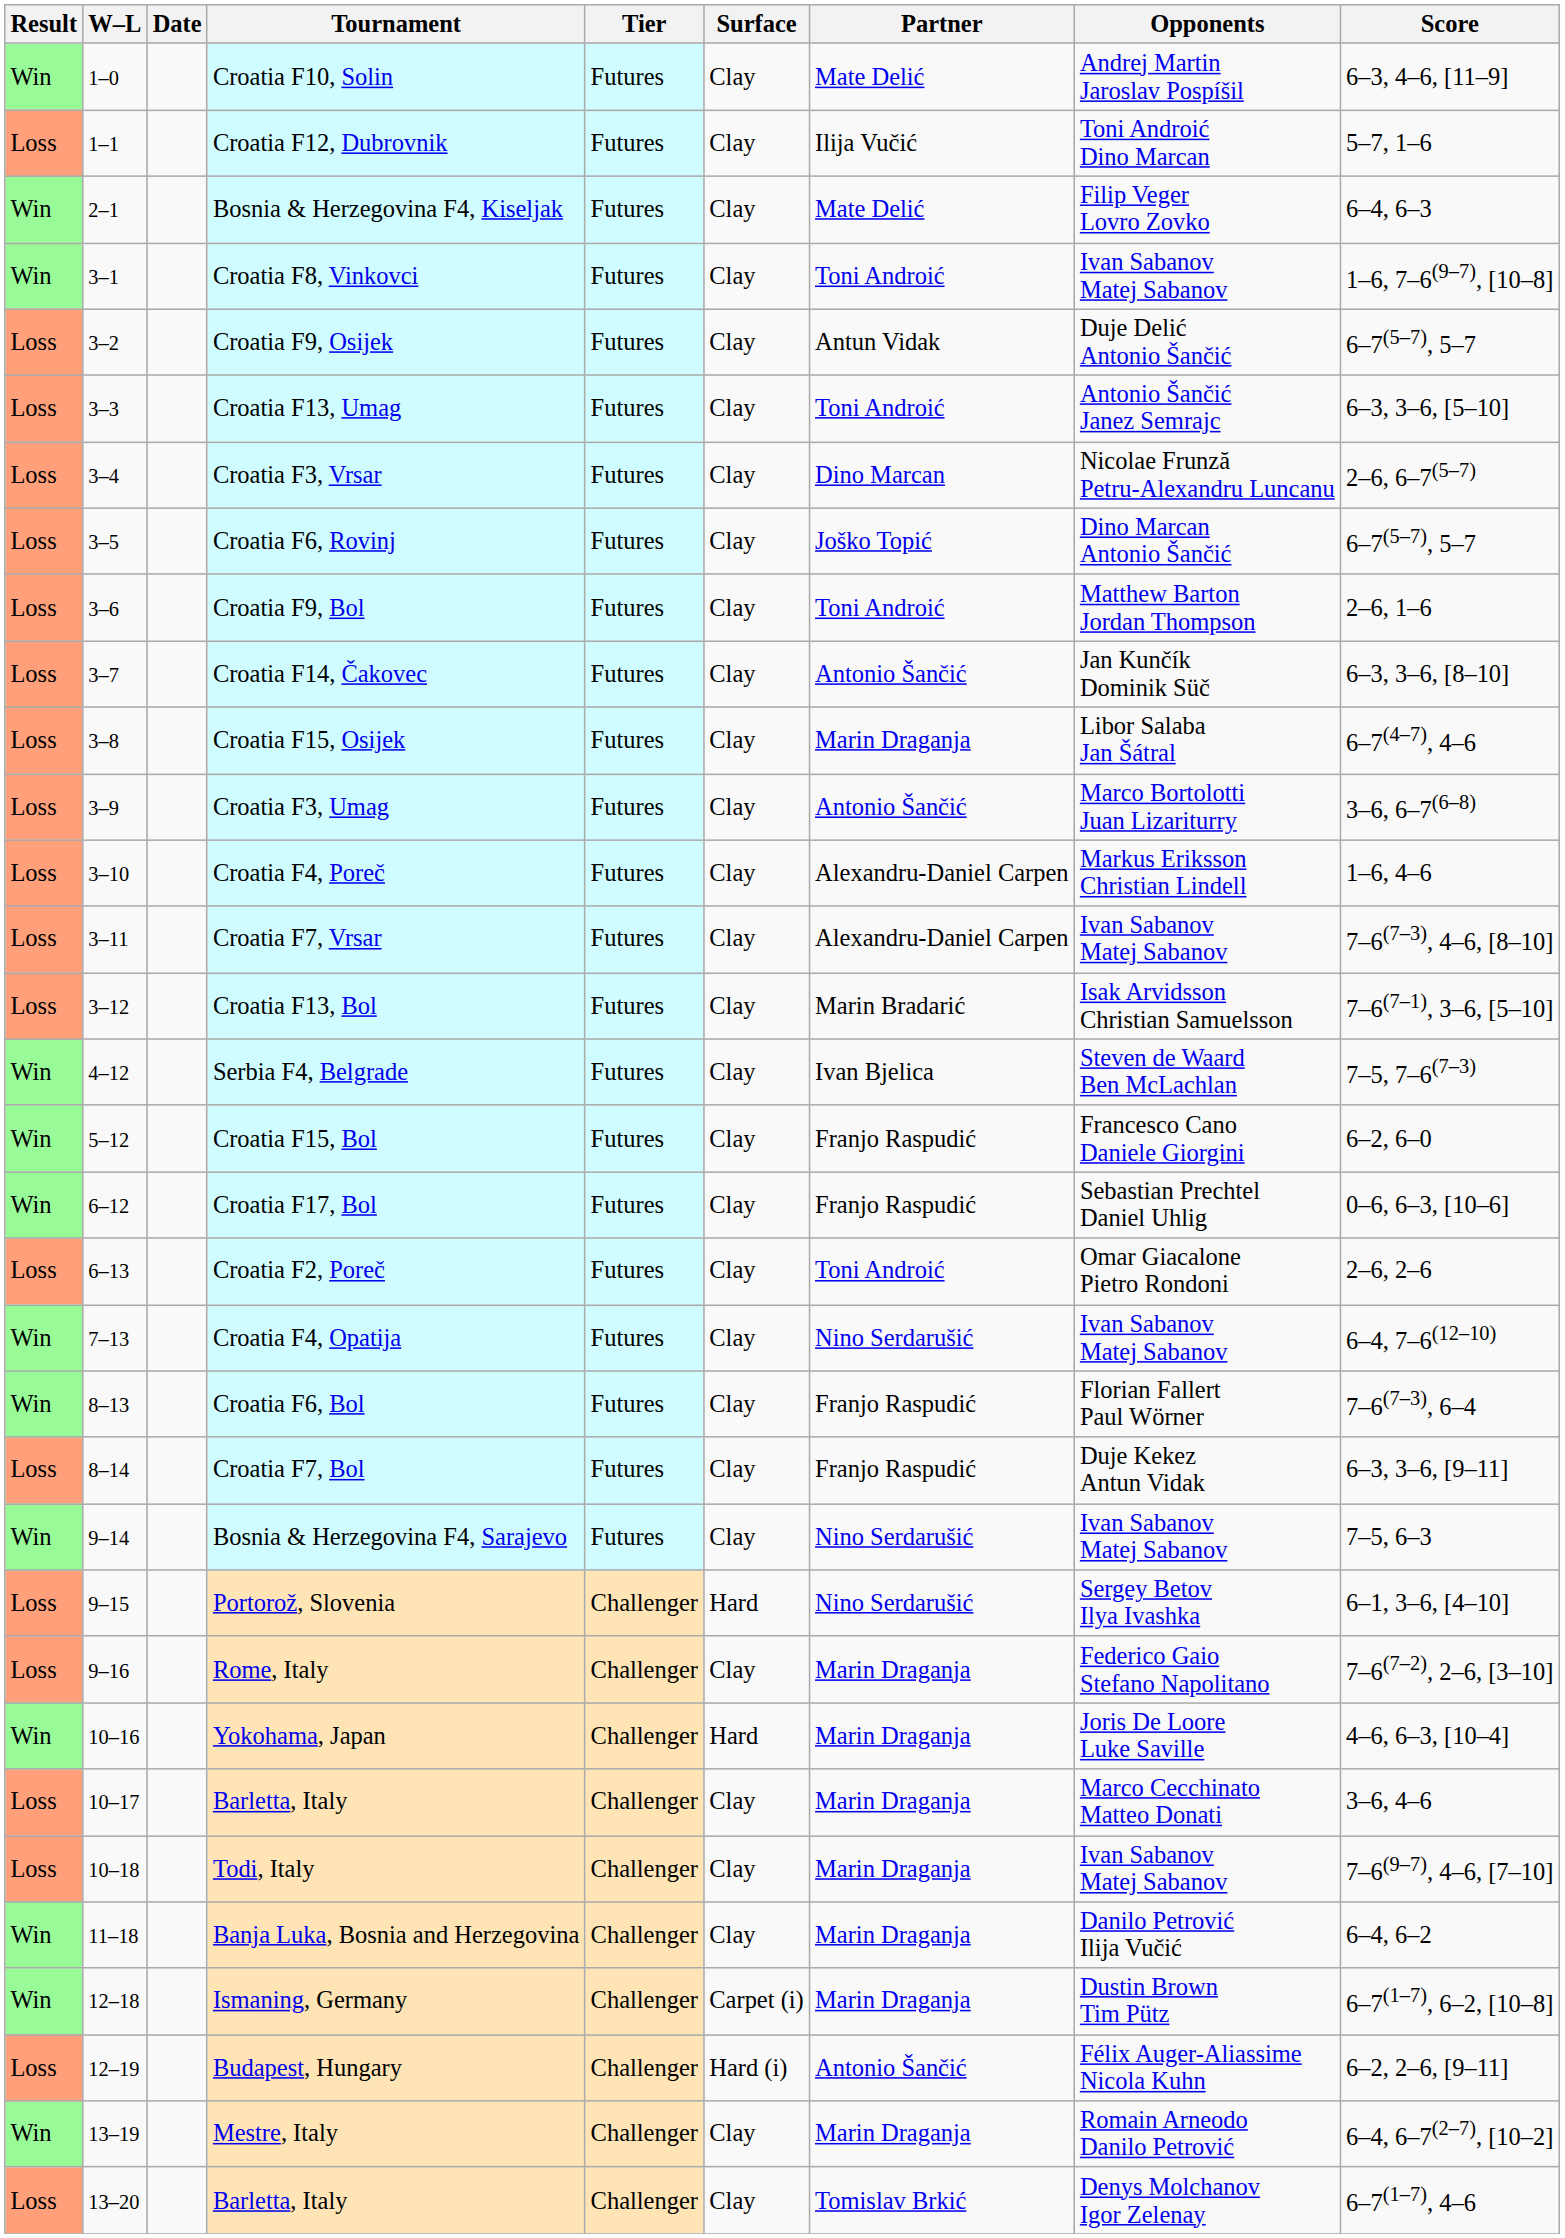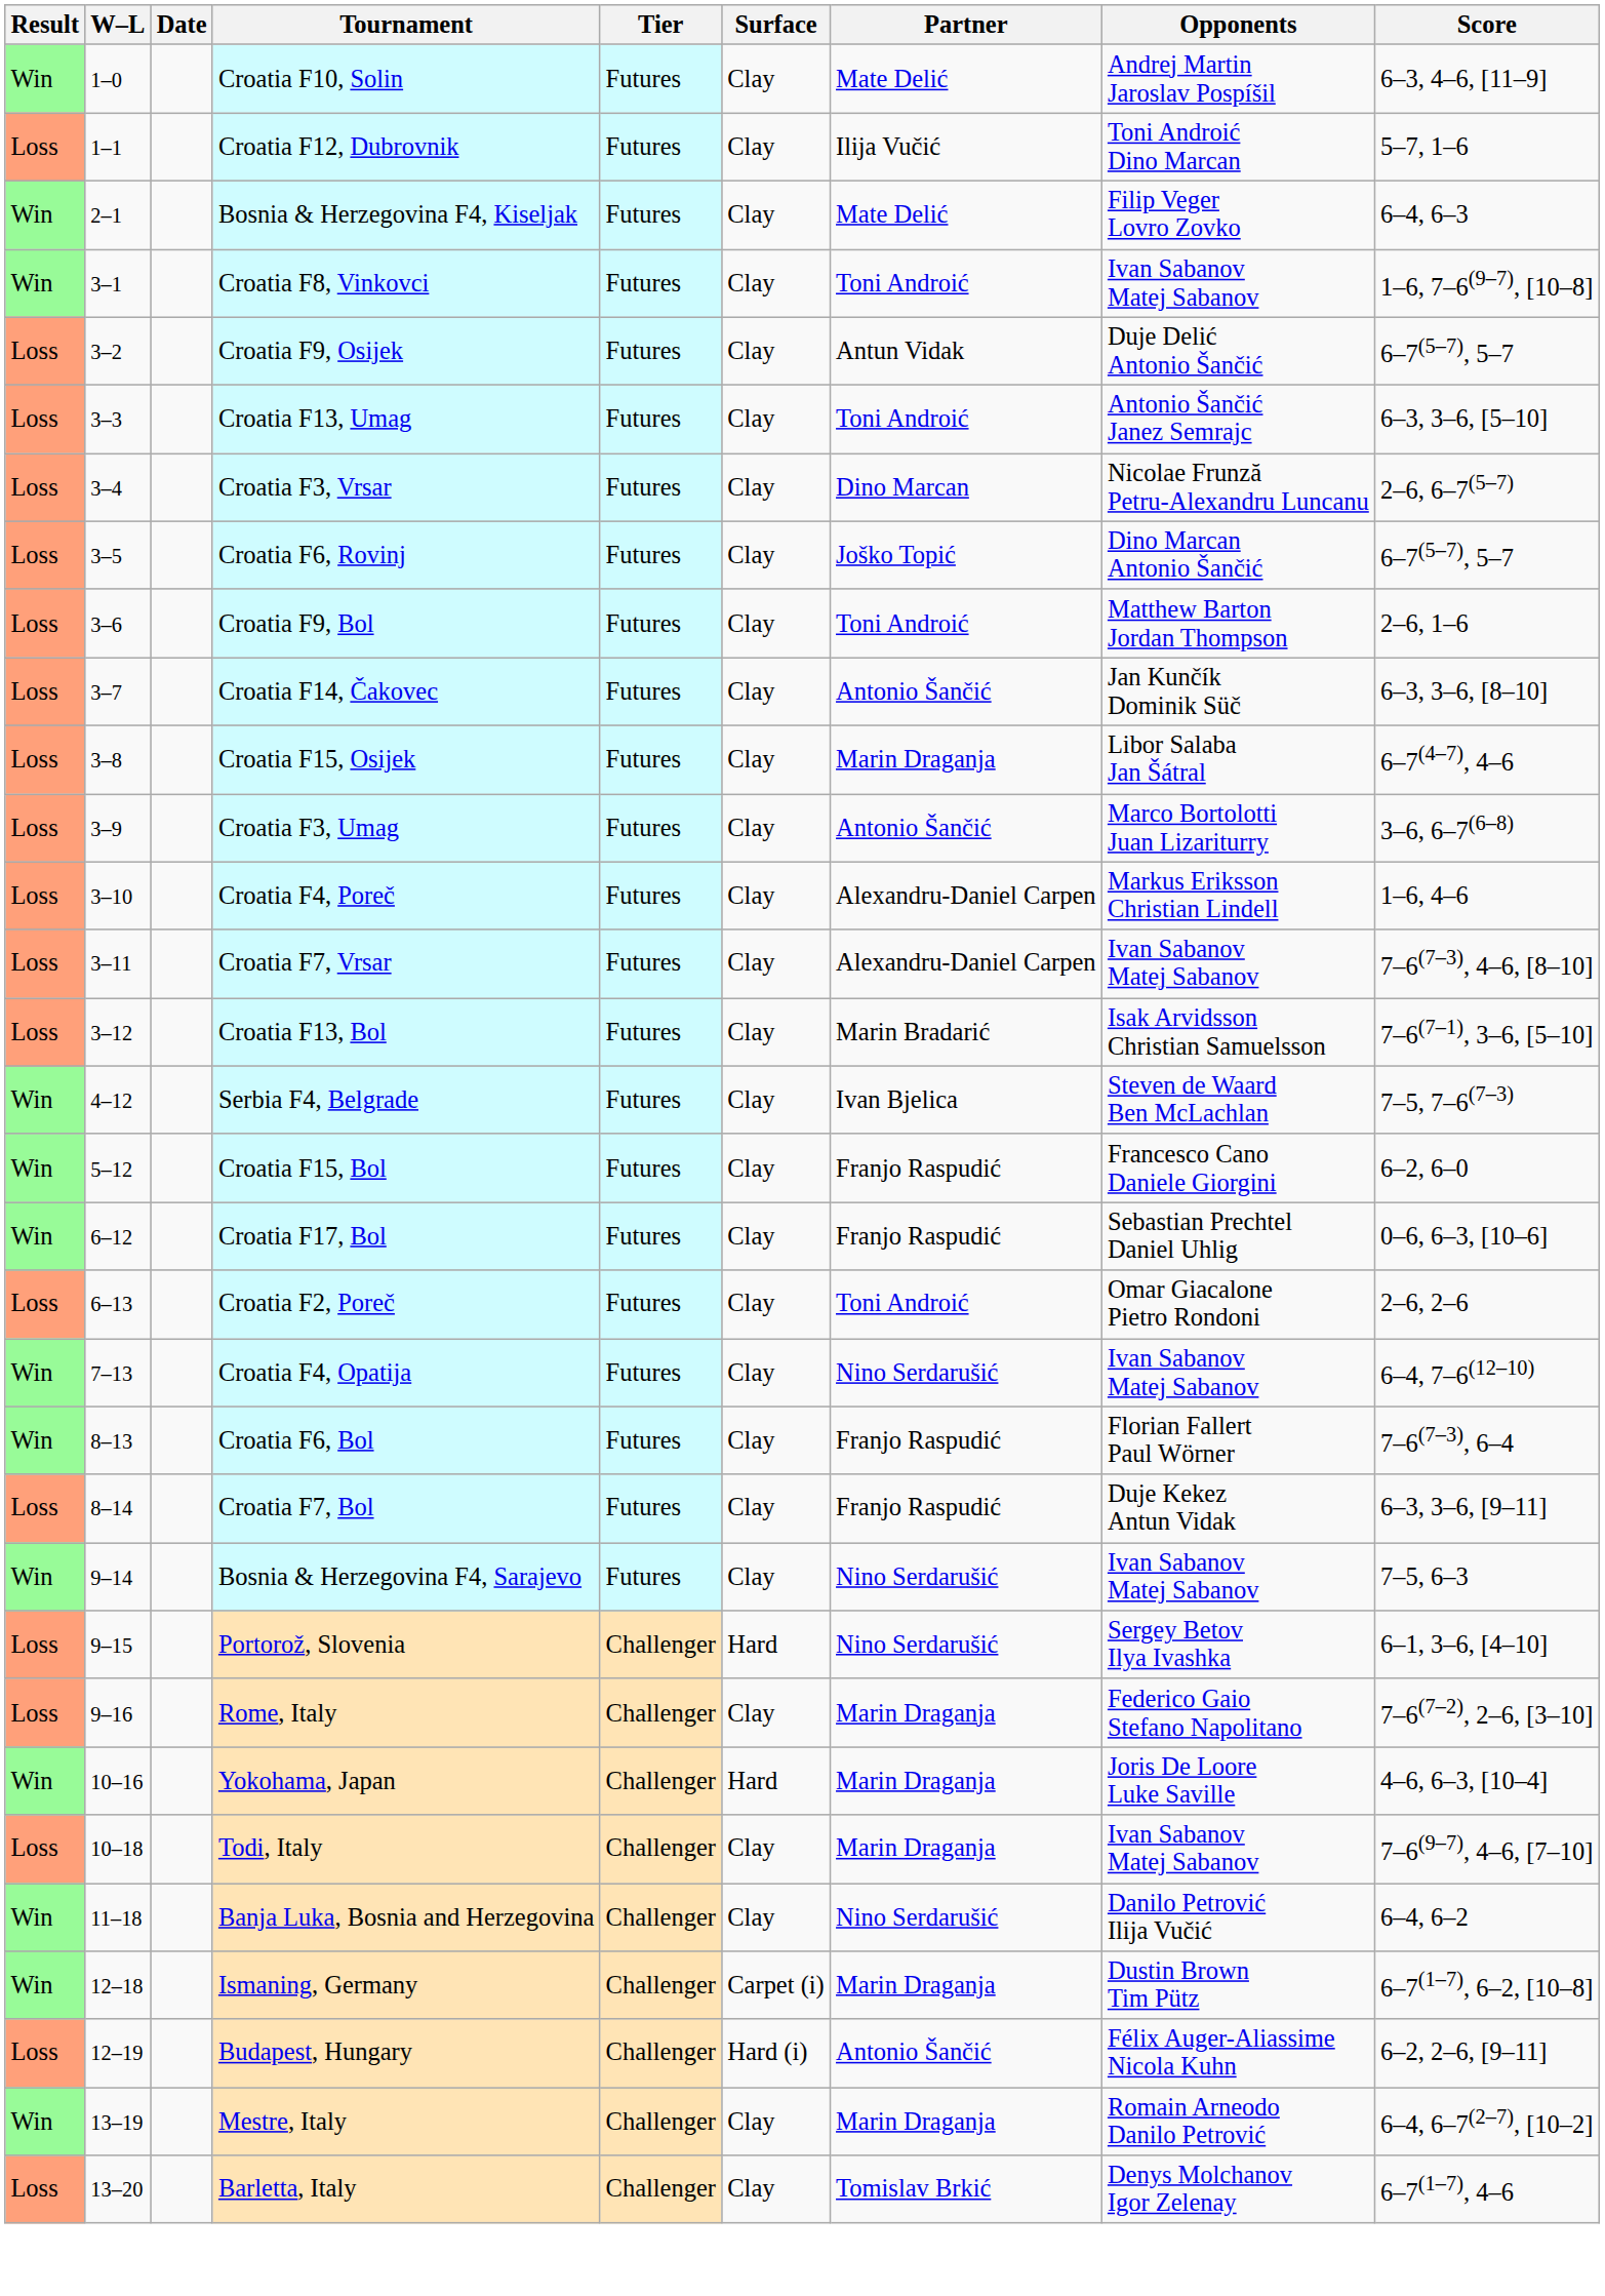- row: Loss | 10–17 | Barletta, Italy | Challenger | Clay | Marin Draganja | Marco Cecchinato Matteo Donati | 3–6, 4–6
Banja Luka, Bosnia and Herzegovina | Partner: Marin Draganja -> Nino Serdarušić
